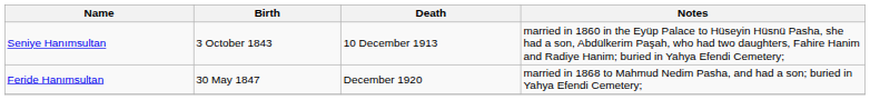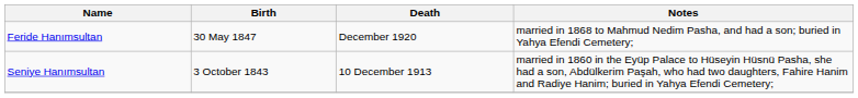rows swapped: Seniye Hanımsultan <-> Feride Hanımsultan
